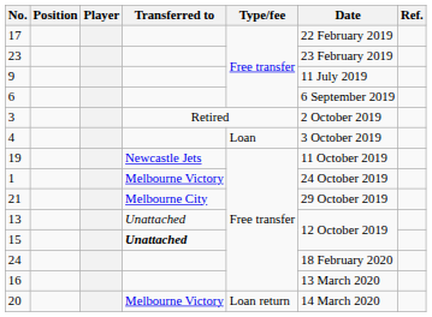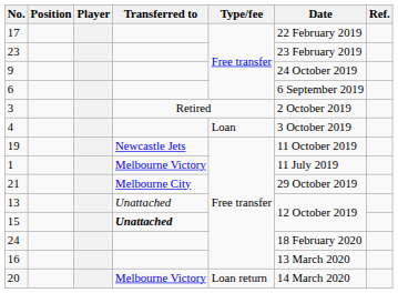9 | Date: 11 July 2019 -> 24 October 2019
1 | Date: 24 October 2019 -> 11 July 2019
